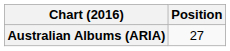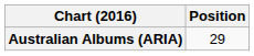Australian Albums (ARIA) | Position: 27 -> 29
